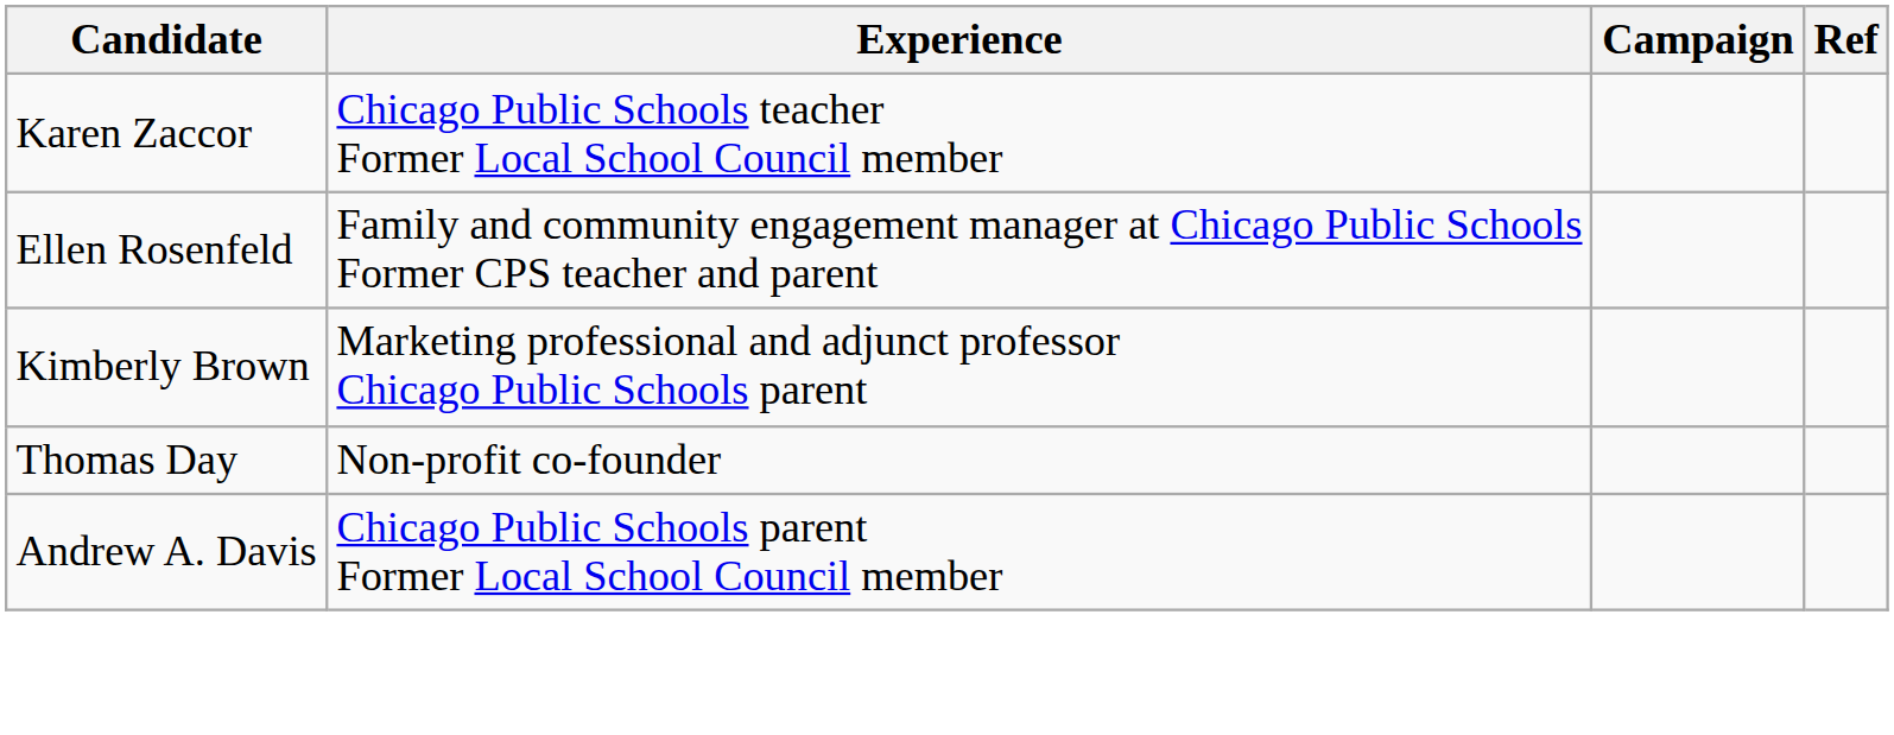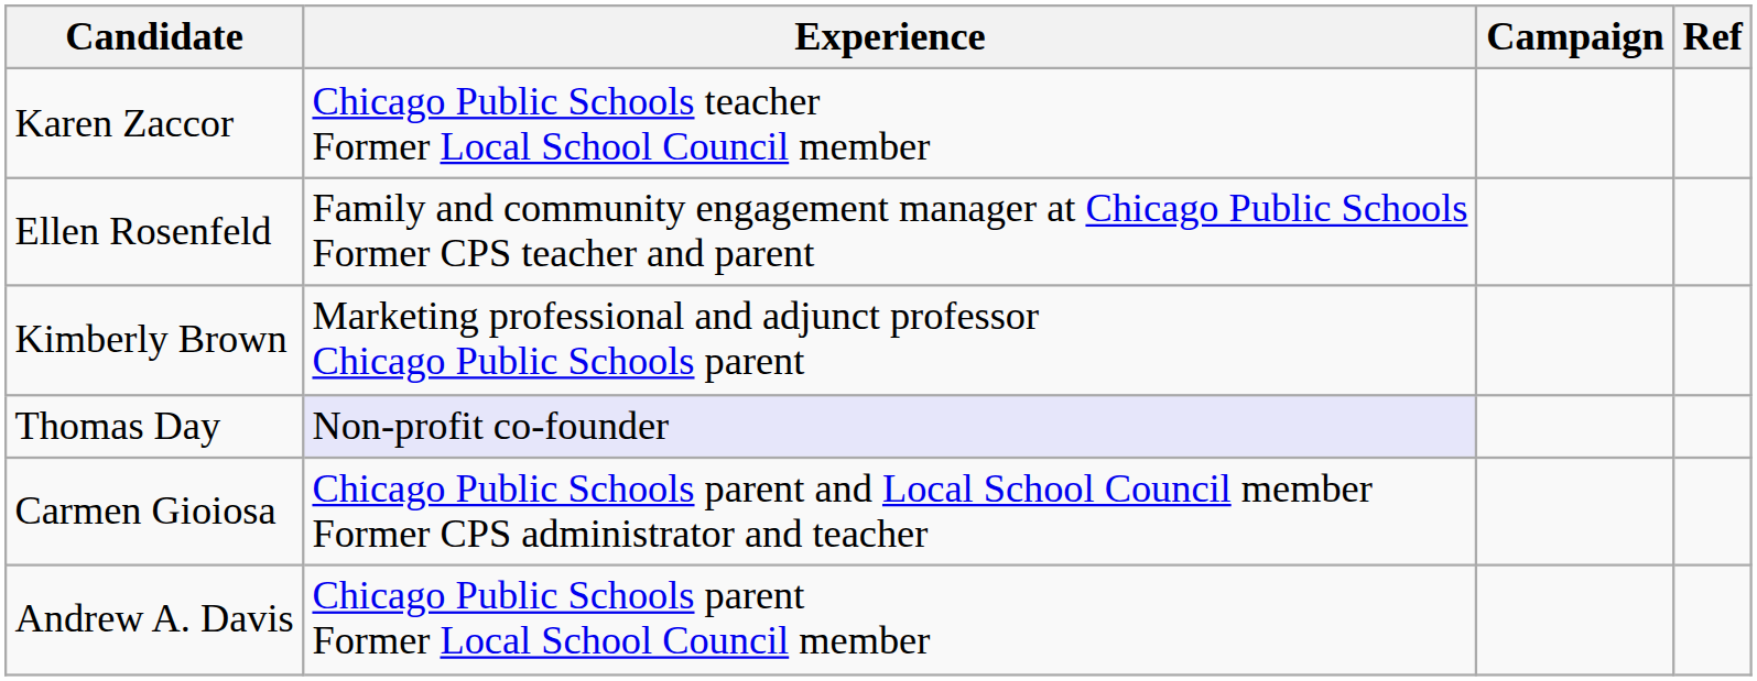Thomas Day | Experience: no background -> lavender background
+ row: Carmen Gioiosa | Chicago Public Schools parent and Local School Council member Former CPS administrator and teacher
